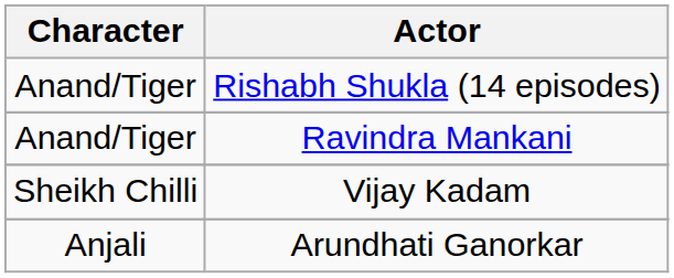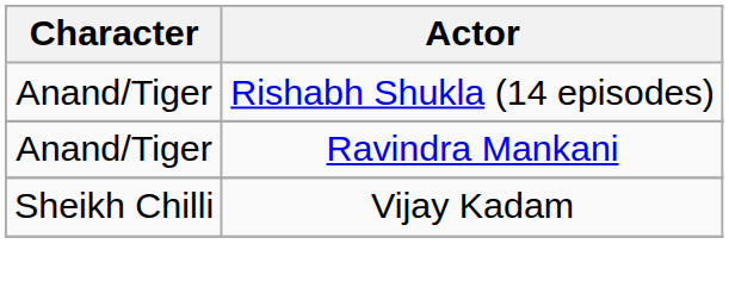- row: Anjali | Arundhati Ganorkar
